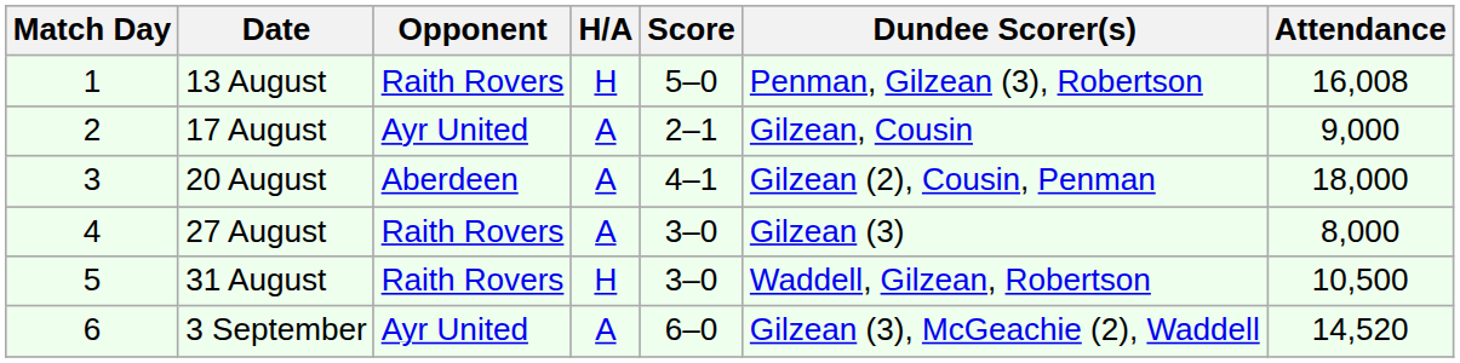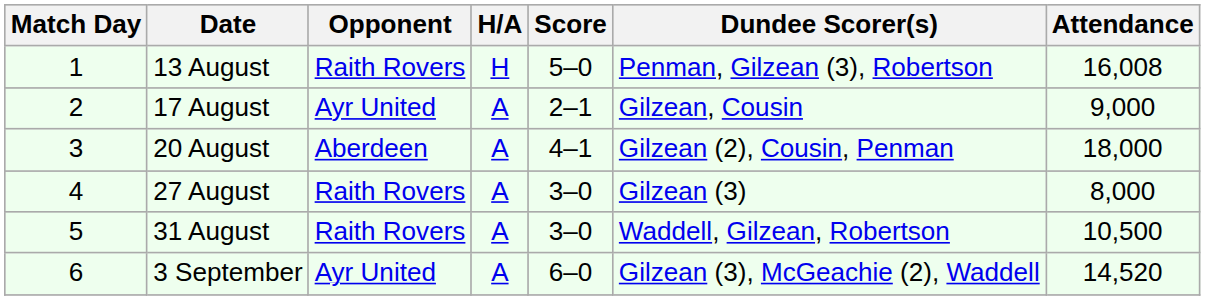31 August | H/A: H -> A
